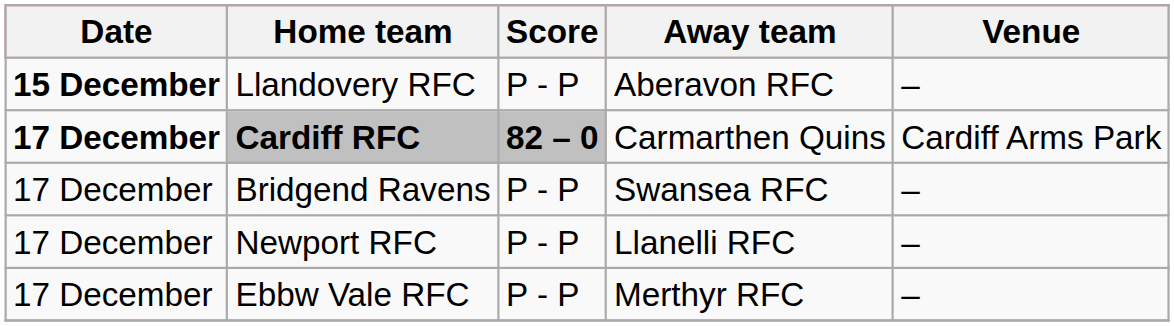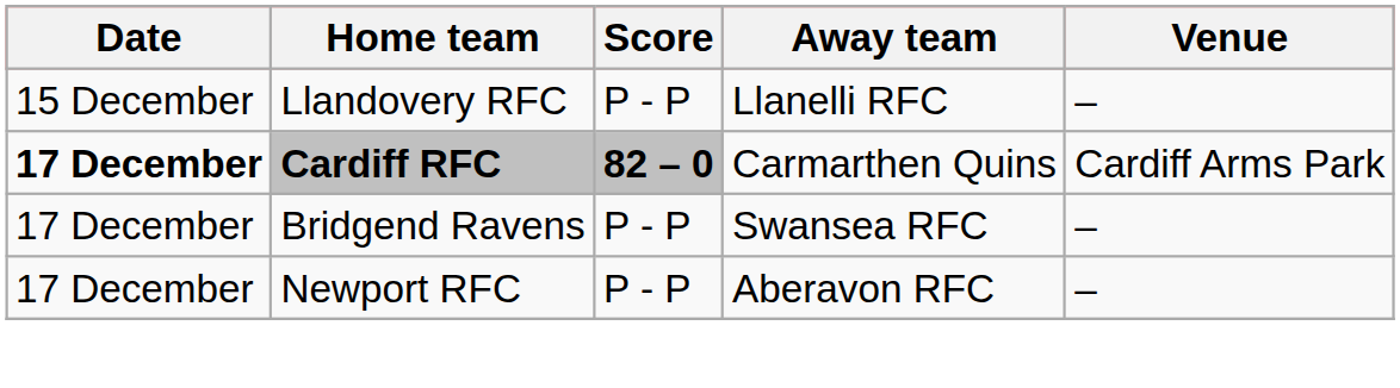Llandovery RFC | Date: bold -> normal
Llandovery RFC | Away team: Aberavon RFC -> Llanelli RFC
Newport RFC | Away team: Llanelli RFC -> Aberavon RFC
- row: 17 December | Ebbw Vale RFC | P - P | Merthyr RFC | –
